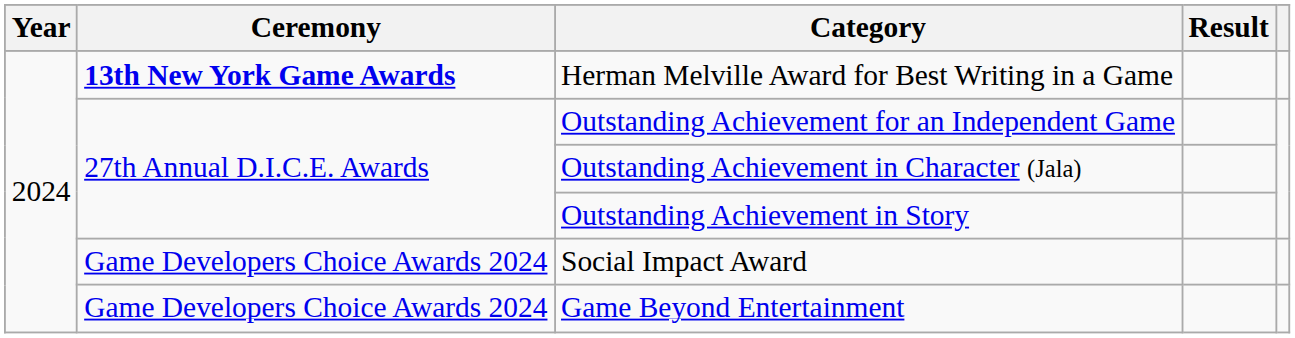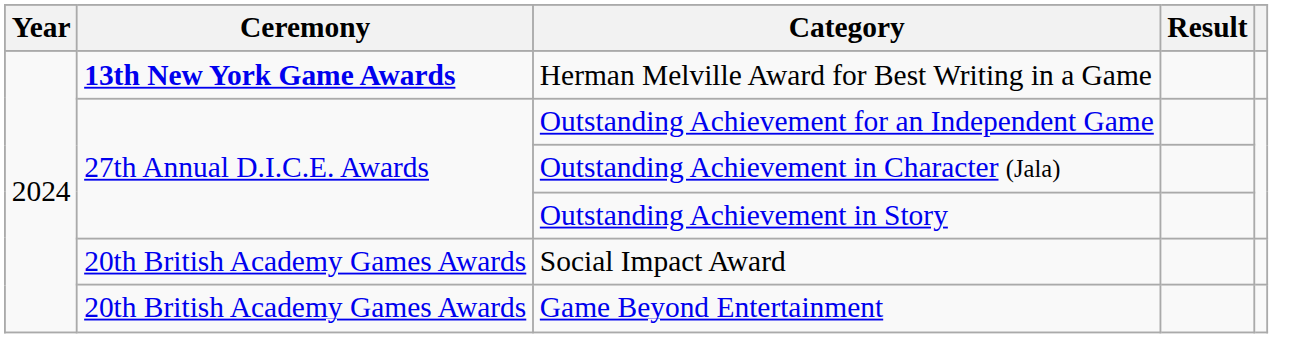Social Impact Award | Ceremony: Game Developers Choice Awards 2024 -> 20th British Academy Games Awards
Game Beyond Entertainment | Ceremony: Game Developers Choice Awards 2024 -> 20th British Academy Games Awards
